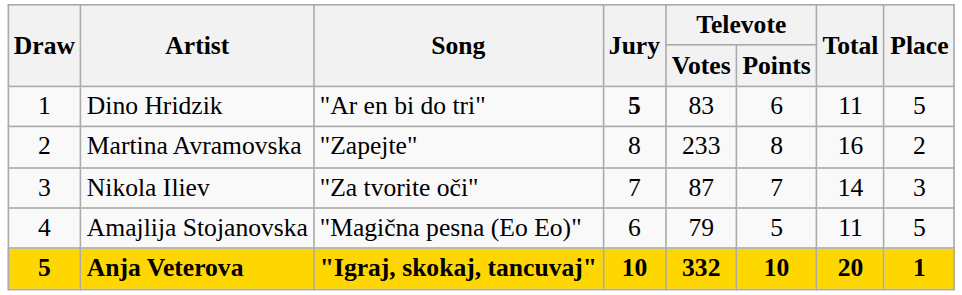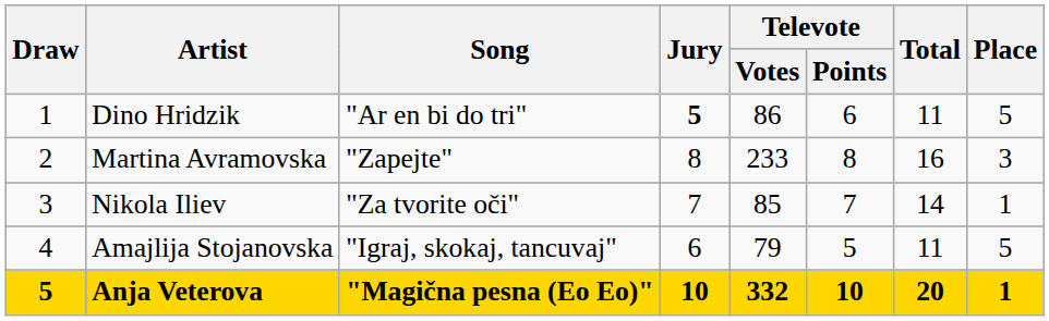Dino Hridzik | Televote / Votes: 83 -> 86
Martina Avramovska | Place: 2 -> 3
Nikola Iliev | Televote / Votes: 87 -> 85
Nikola Iliev | Place: 3 -> 1
Amajlija Stojanovska | Song: "Magična pesna (Eo Eo)" -> "Igraj, skokaj, tancuvaj"
Anja Veterova | Song: "Igraj, skokaj, tancuvaj" -> "Magična pesna (Eo Eo)"
